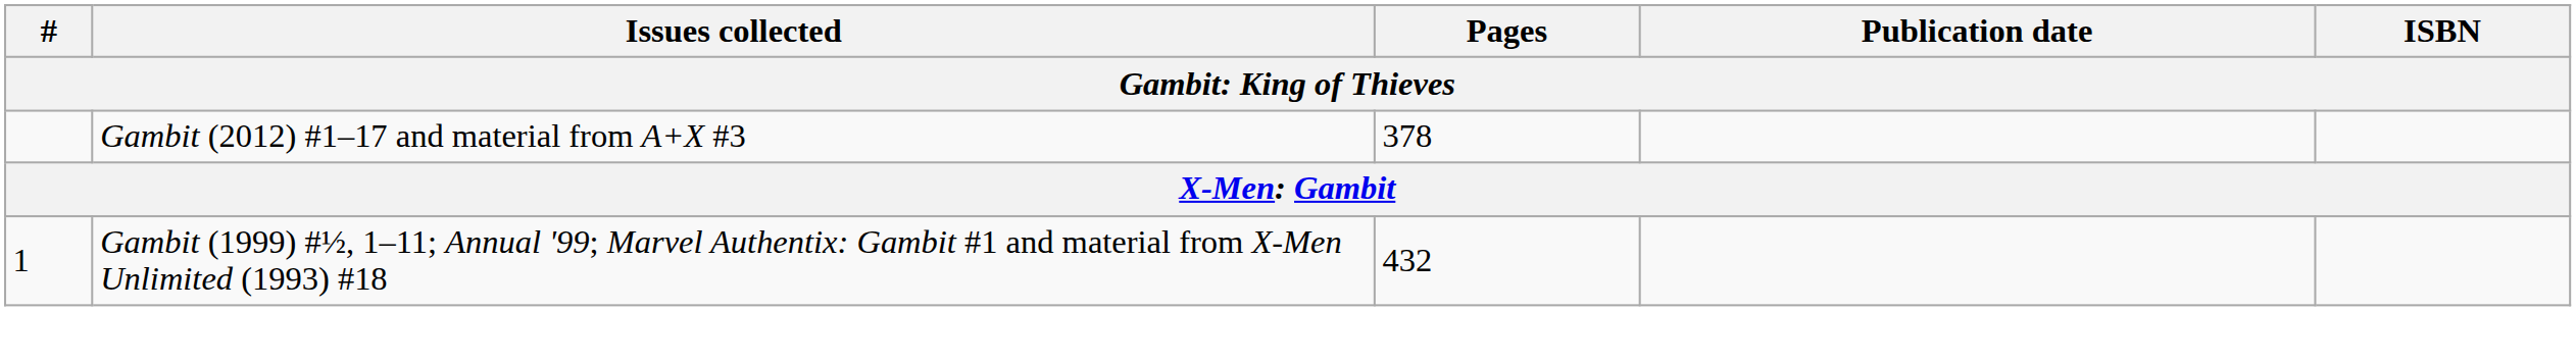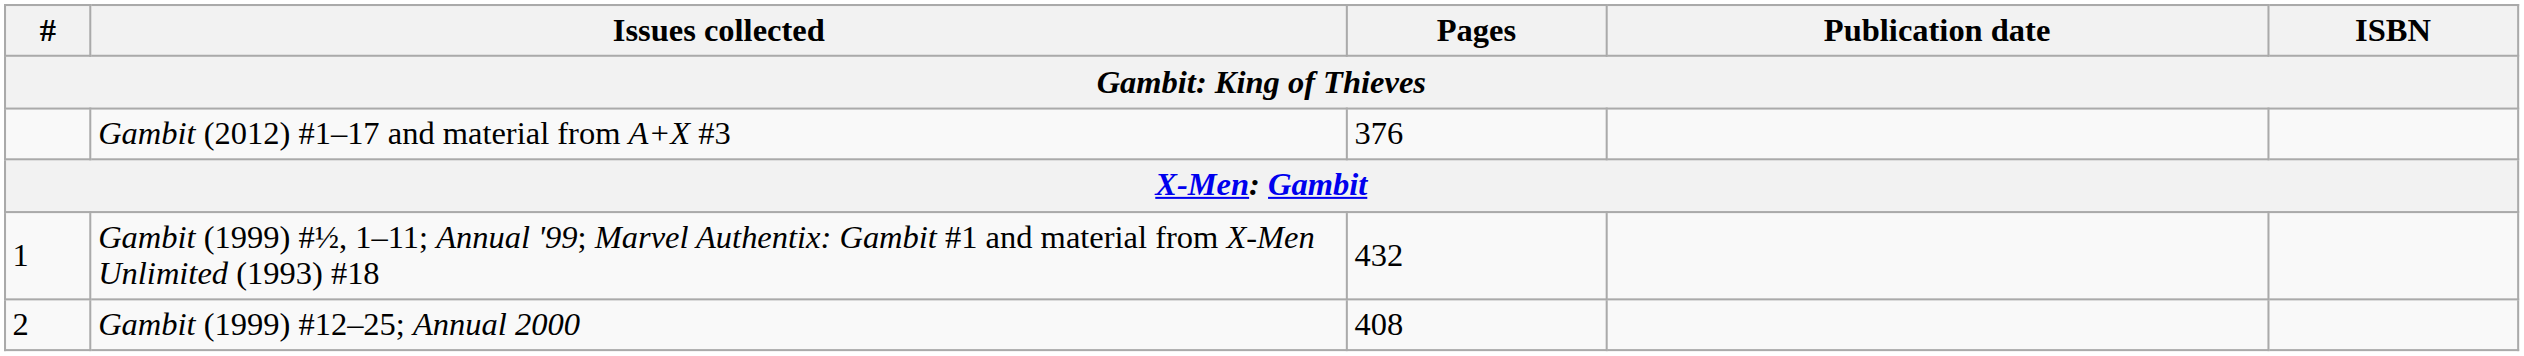Gambit (2012) #1–17 and material from A+X #3 | Pages: 378 -> 376
+ row: 2 | Gambit (1999) #12–25; Annual 2000 | 408
